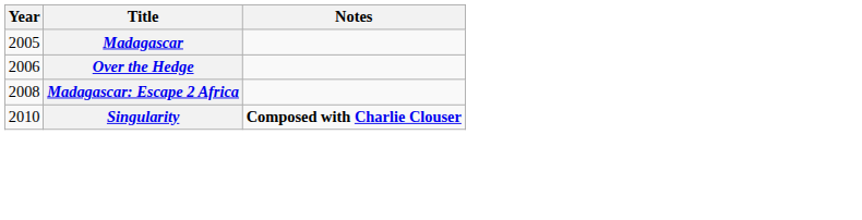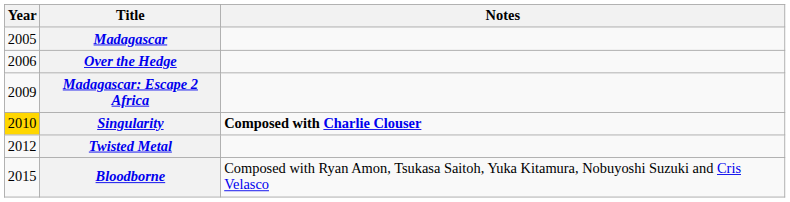Madagascar: Escape 2 Africa | Year: 2008 -> 2009
Singularity | Year: no background -> gold background
+ row: 2012 | Twisted Metal
+ row: 2015 | Bloodborne | Composed with Ryan Amon, Tsukasa Saitoh, Yuka Kitamura, Nobuyoshi Suzuki and Cris Velasco
